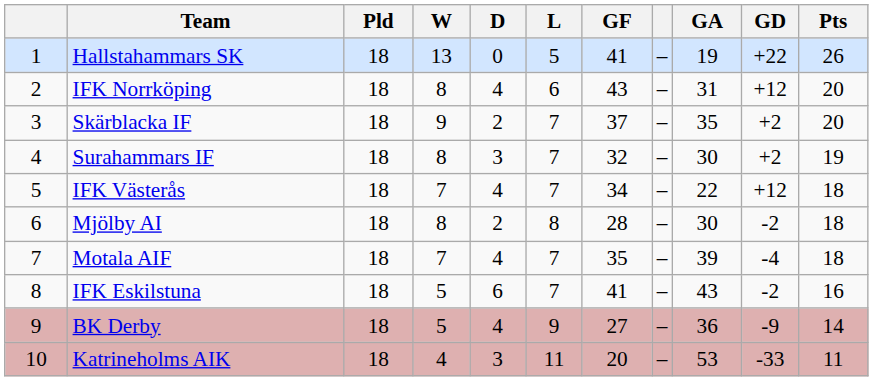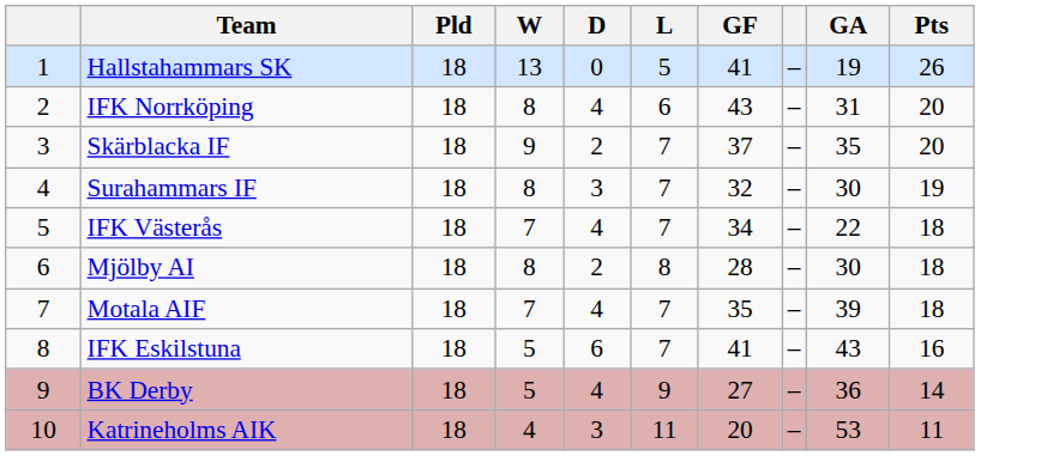- column: GD | +22 | +12 | +2 | +2 | +12 | -2 | -4 | -2 | -9 | -33
